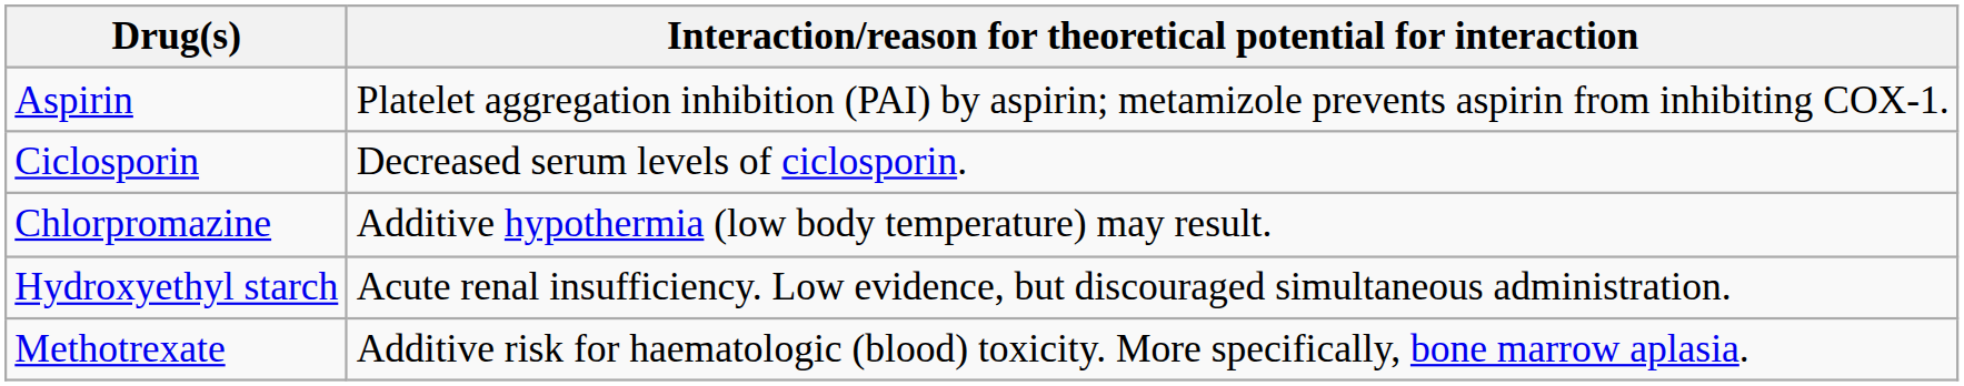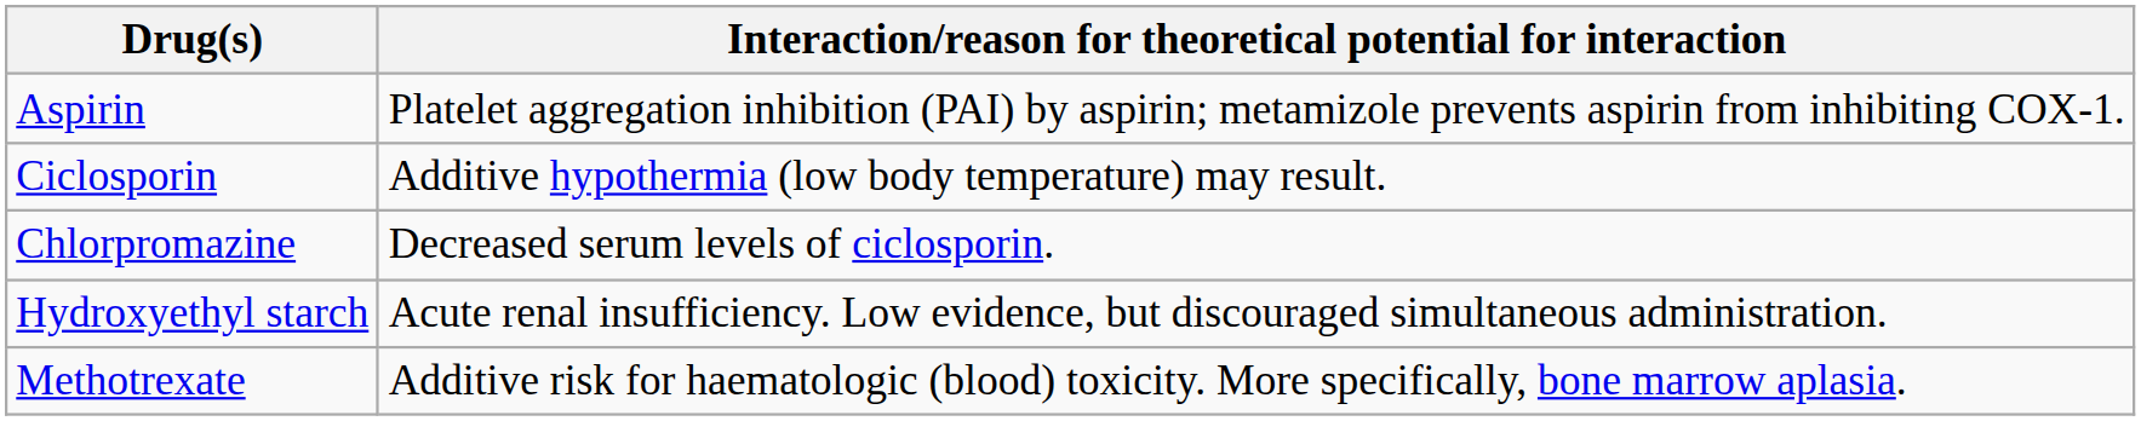Ciclosporin | Interaction/reason for theoretical potential for interaction: Decreased serum levels of ciclosporin. -> Additive hypothermia (low body temperature) may result.
Chlorpromazine | Interaction/reason for theoretical potential for interaction: Additive hypothermia (low body temperature) may result. -> Decreased serum levels of ciclosporin.
